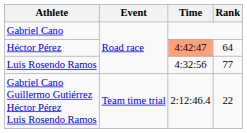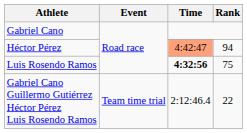Héctor Pérez | Rank: 64 -> 94
Luis Rosendo Ramos | Time: normal -> bold
Luis Rosendo Ramos | Rank: 77 -> 75
